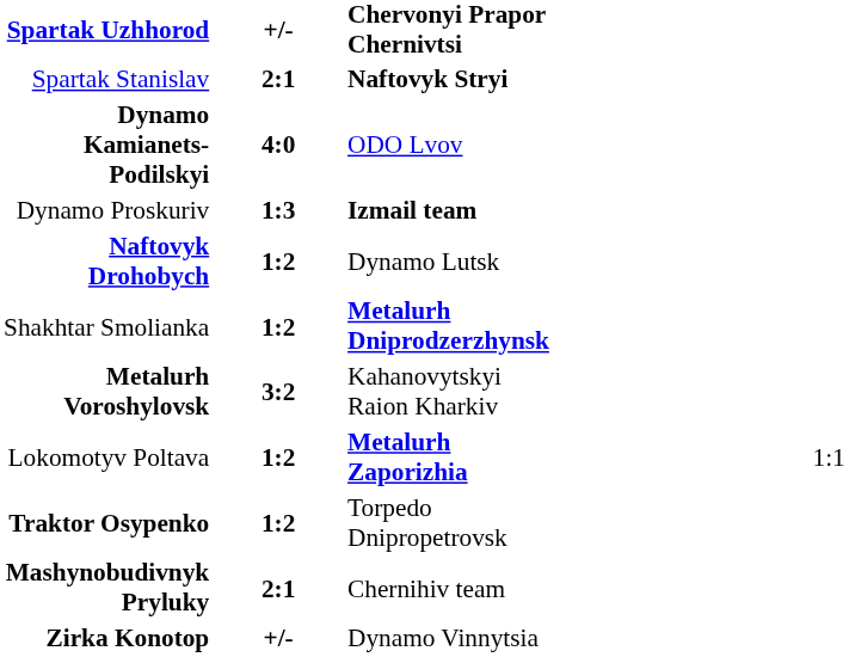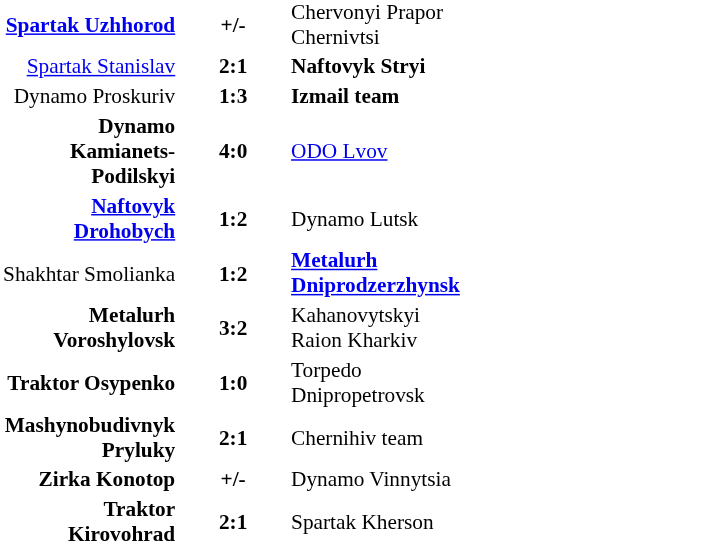Spartak Uzhhorod | column 3: bold -> normal
rows swapped: Dynamo Proskuriv <-> Dynamo Kamianets-Podilskyi
- row: Lokomotyv Poltava | 1:2 | Metalurh Zaporizhia | 1:1
Traktor Osypenko | column 2: 1:2 -> 1:0
+ row: Traktor Kirovohrad | 2:1 | Spartak Kherson
